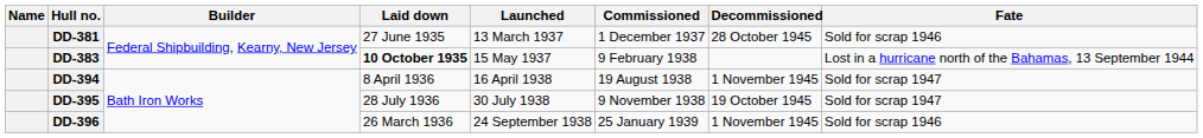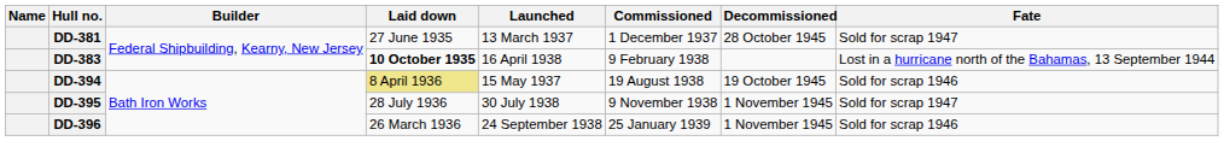DD-381 | Fate: Sold for scrap 1946 -> Sold for scrap 1947
DD-383 | Launched: 15 May 1937 -> 16 April 1938
DD-394 | Laid down: no background -> khaki background
DD-394 | Launched: 16 April 1938 -> 15 May 1937
DD-394 | Decommissioned: 1 November 1945 -> 19 October 1945
DD-394 | Fate: Sold for scrap 1947 -> Sold for scrap 1946
DD-395 | Decommissioned: 19 October 1945 -> 1 November 1945
